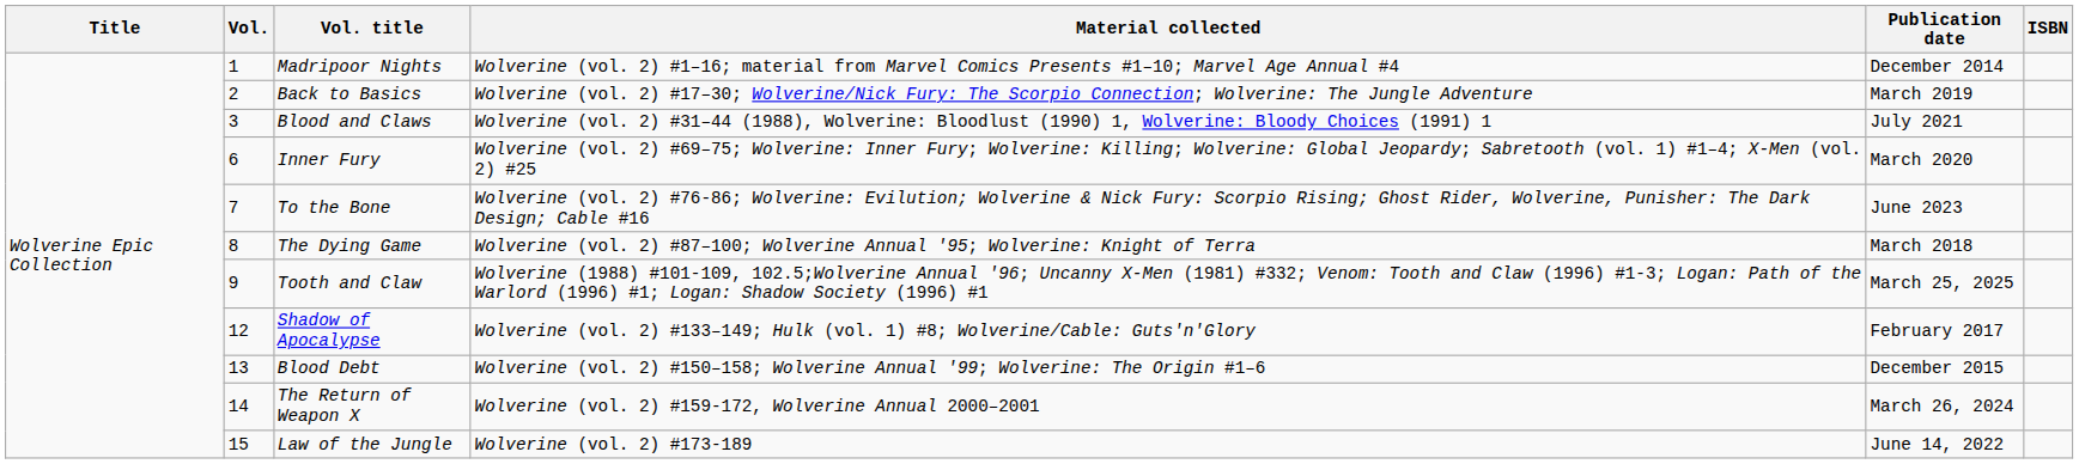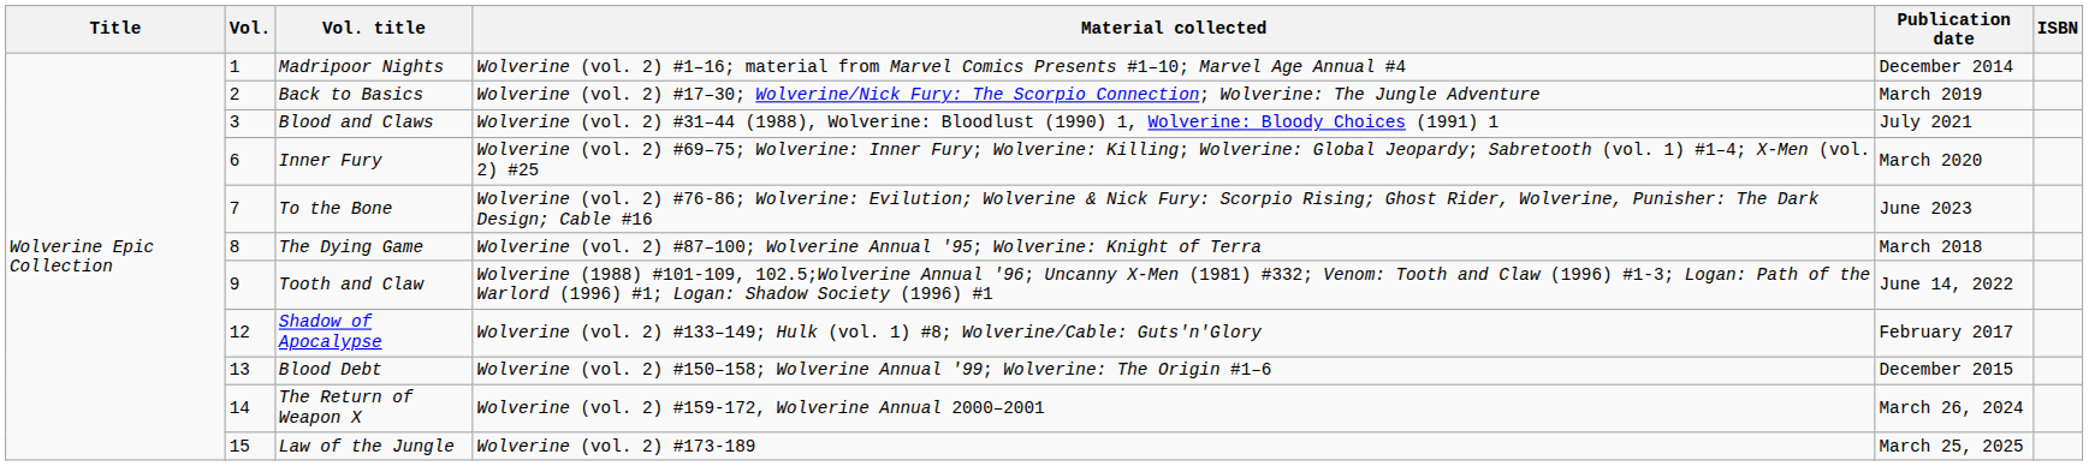Tooth and Claw | Publication date: March 25, 2025 -> June 14, 2022
Law of the Jungle | Publication date: June 14, 2022 -> March 25, 2025
